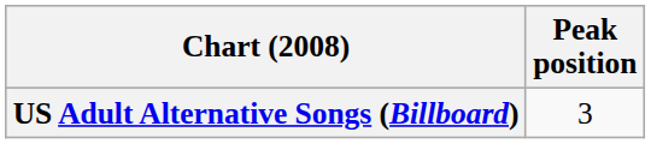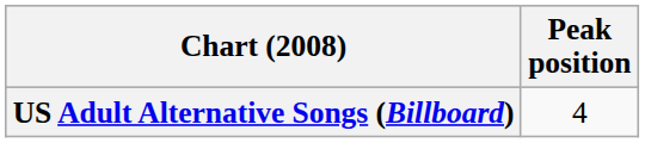US Adult Alternative Songs (Billboard) | Peak position: 3 -> 4
